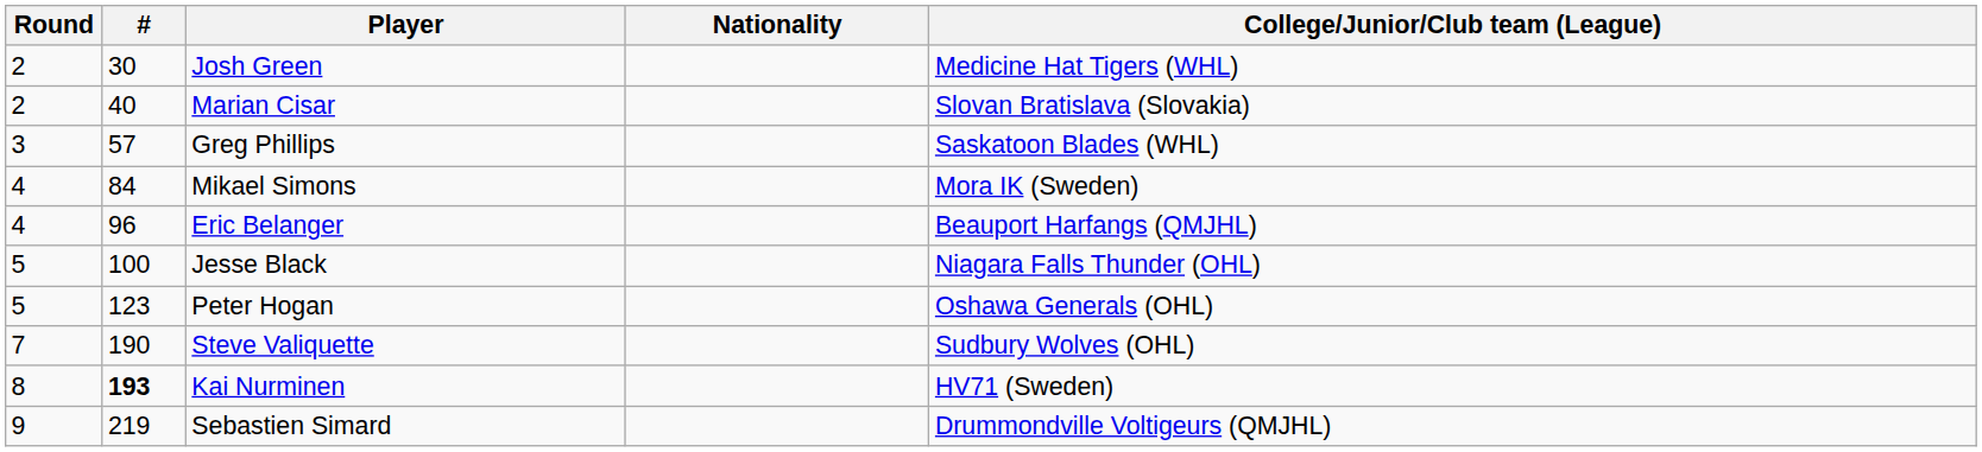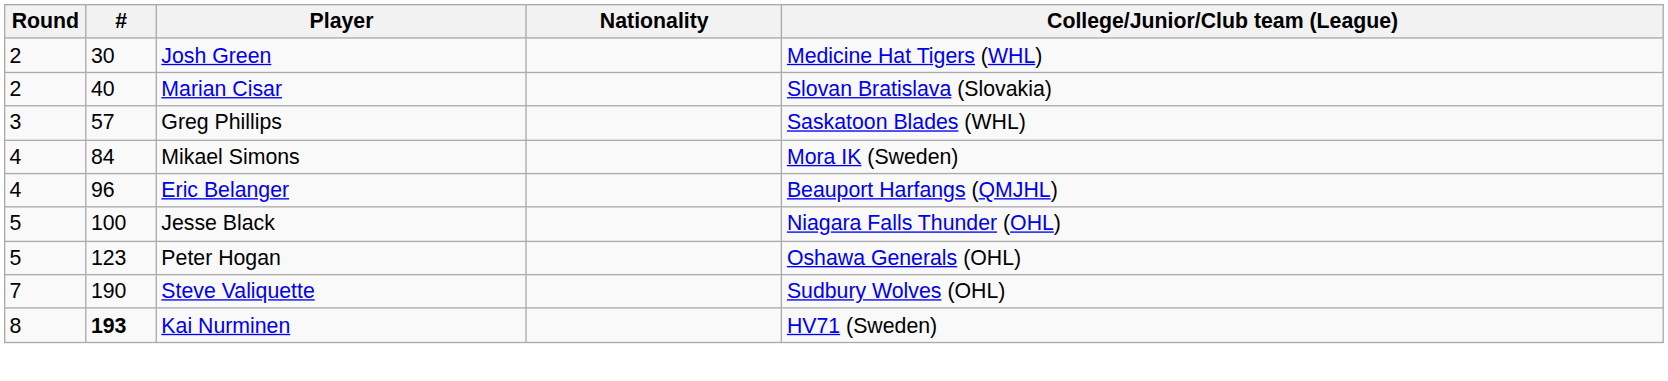- row: 9 | 219 | Sebastien Simard | Drummondville Voltigeurs (QMJHL)
